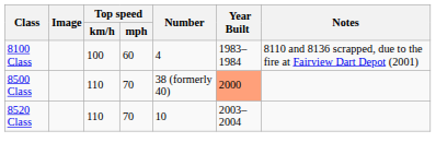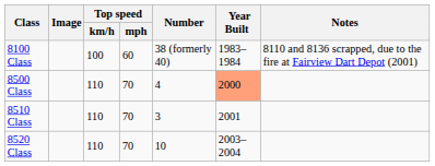8100 Class | Number: 4 -> 38 (formerly 40)
8500 Class | Number: 38 (formerly 40) -> 4
+ row: 8510 Class | 110 | 70 | 3 | 2001
